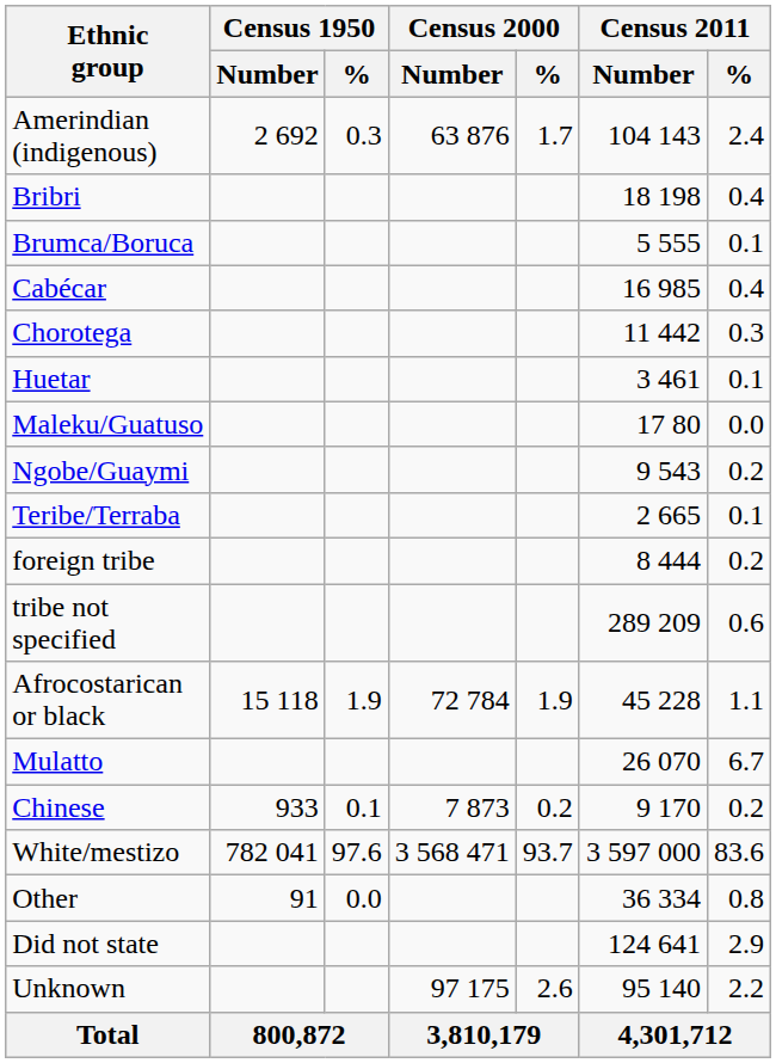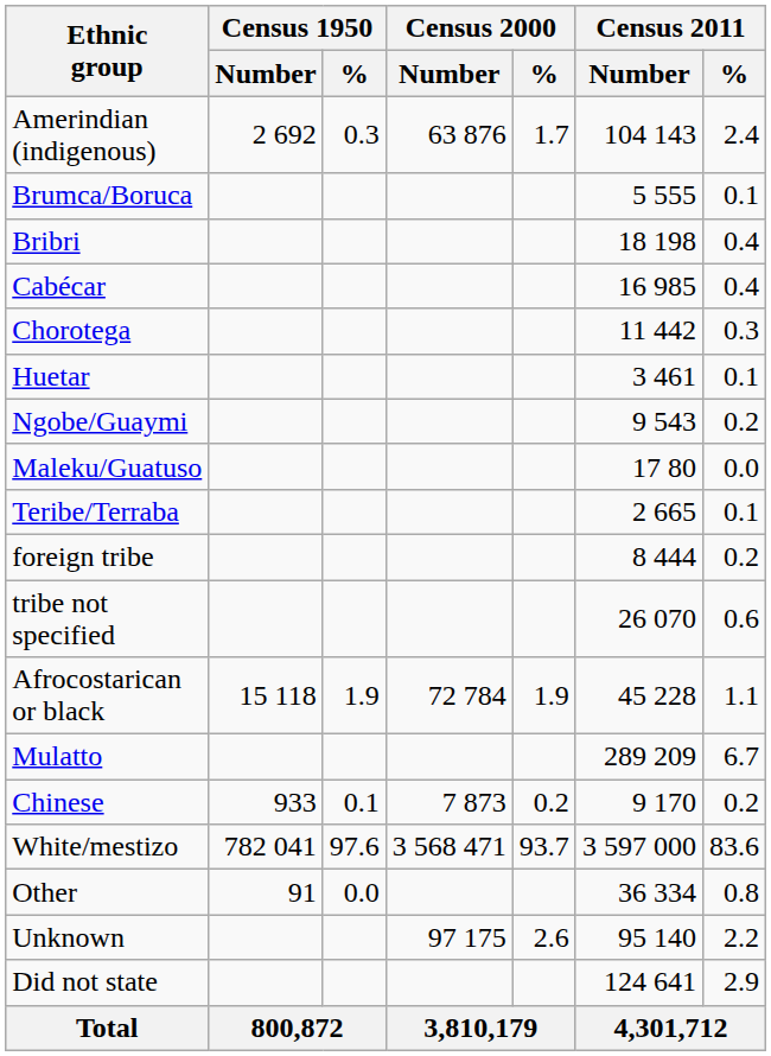rows swapped: Bribri <-> Brumca/Boruca
rows swapped: Maleku/Guatuso <-> Ngobe/Guaymi
tribe not specified | Census 2011 / Number: 289 209 -> 26 070
Mulatto | Census 2011 / Number: 26 070 -> 289 209
rows swapped: Did not state <-> Unknown
